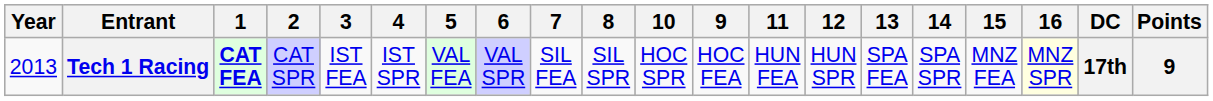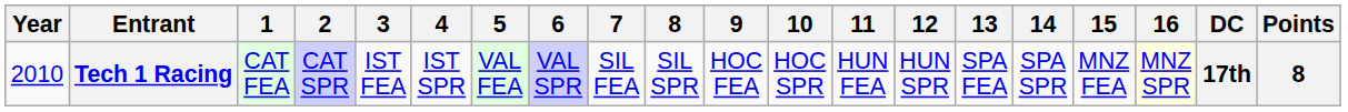columns swapped: 9 <-> 10
Tech 1 Racing | Year: 2013 -> 2010
Tech 1 Racing | 1: bold -> normal
Tech 1 Racing | Points: 9 -> 8
